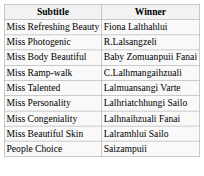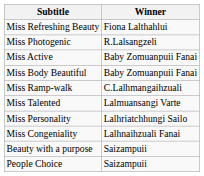+ row: Miss Active | Baby Zomuanpuii Fanai
- row: Miss Beautiful Skin | Lalramhlui Sailo
+ row: Beauty with a purpose | Saizampuii
